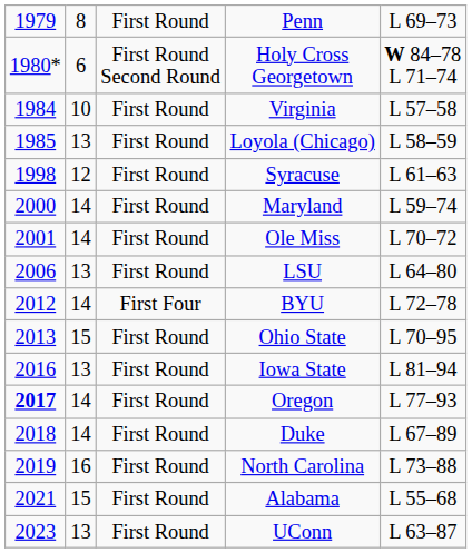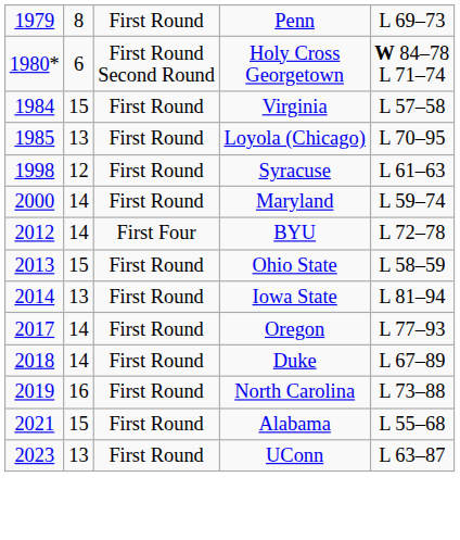Virginia | column 2: 10 -> 15
Loyola (Chicago) | column 5: L 58–59 -> L 70–95
- row: 2001 | 14 | First Round | Ole Miss | L 70–72
- row: 2006 | 13 | First Round | LSU | L 64–80
Ohio State | column 5: L 70–95 -> L 58–59
Iowa State | column 1: 2016 -> 2014
Oregon | column 1: bold -> normal
